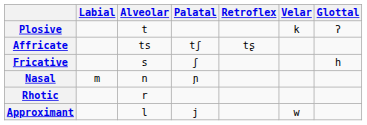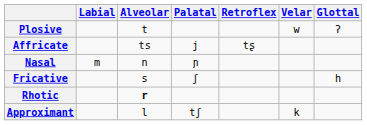Plosive | Velar: k -> w
Affricate | Palatal: tʃ -> j
rows swapped: Fricative <-> Nasal
Rhotic | Alveolar: normal -> bold
Approximant | Palatal: j -> tʃ
Approximant | Velar: w -> k
